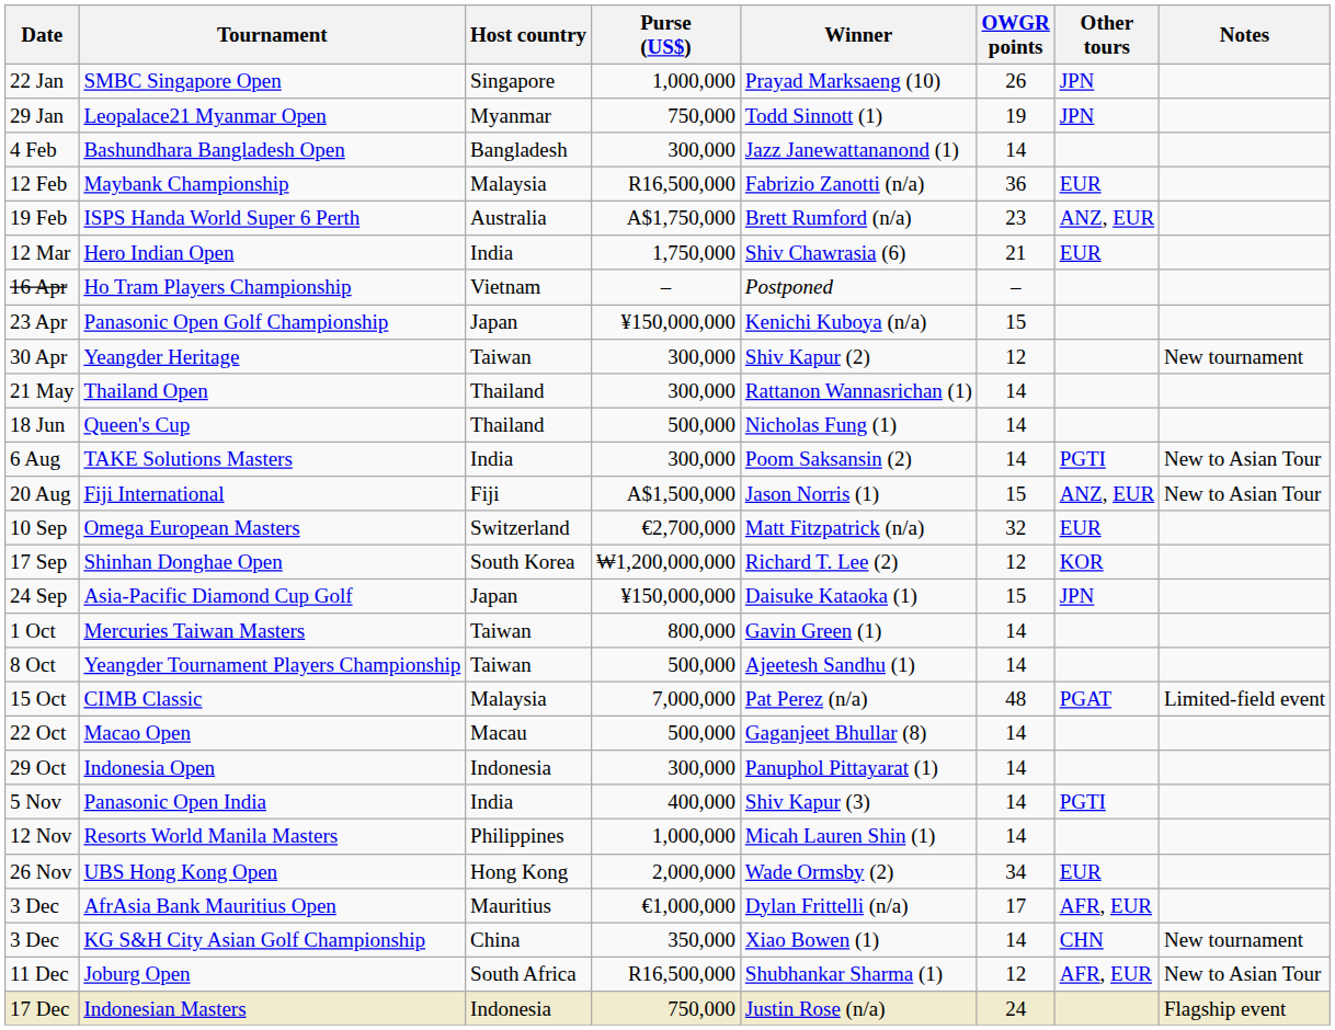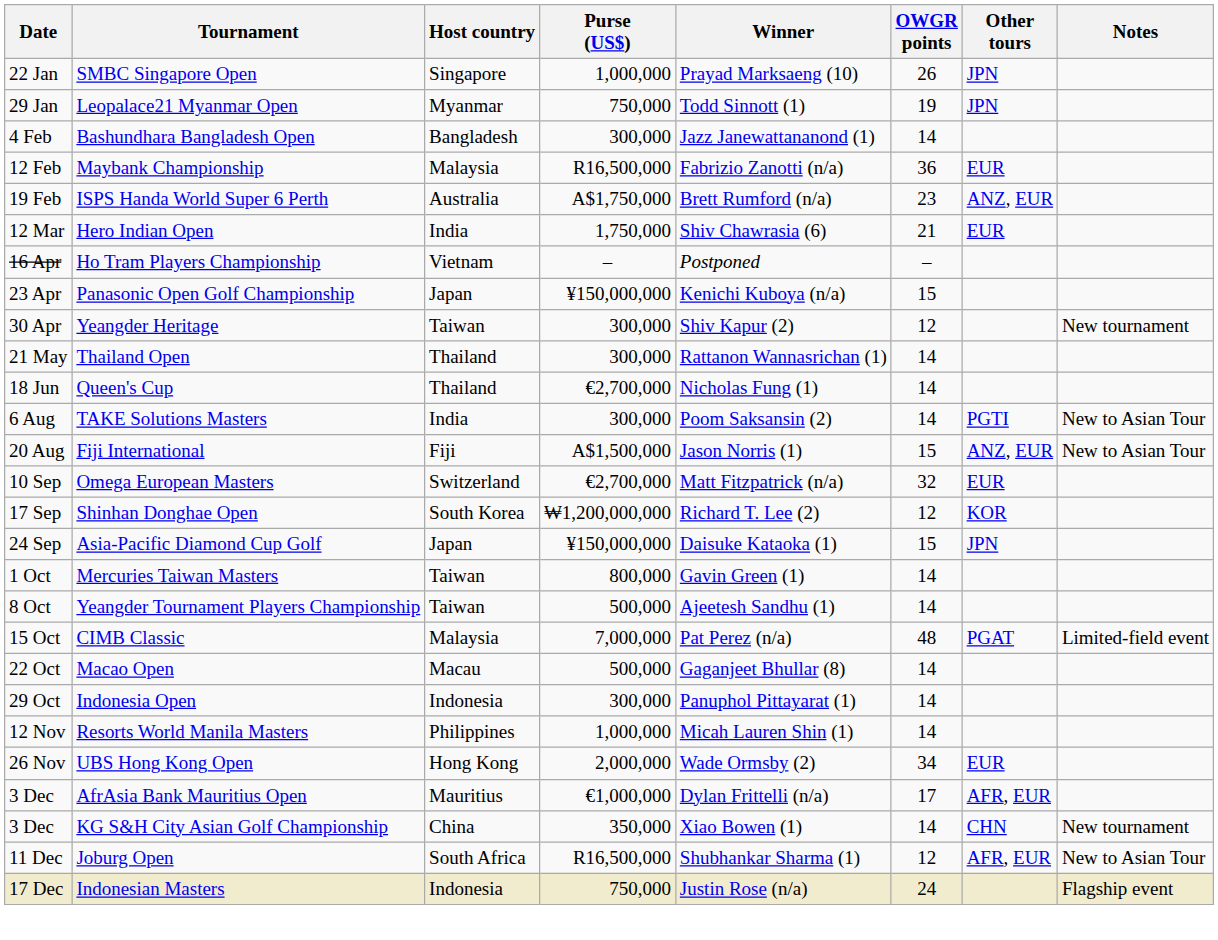Queen's Cup | Purse (US$): 500,000 -> €2,700,000
- row: 5 Nov | Panasonic Open India | India | 400,000 | Shiv Kapur (3) | 14 | PGTI
